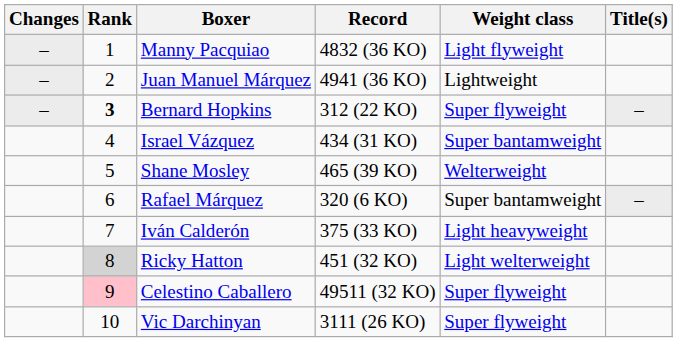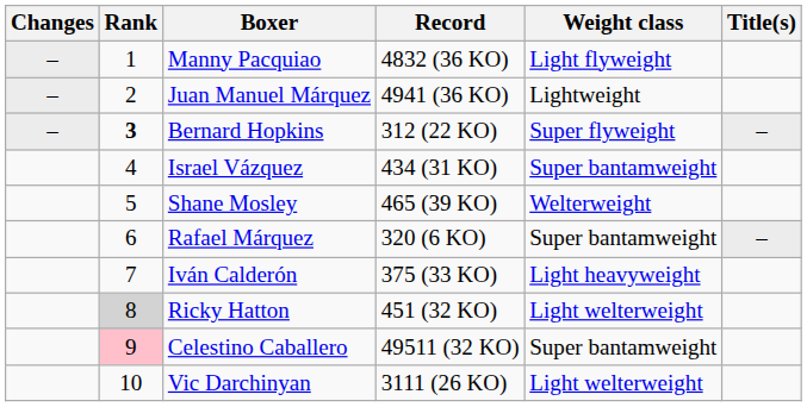Celestino Caballero | Weight class: Super flyweight -> Super bantamweight
Vic Darchinyan | Weight class: Super flyweight -> Light welterweight
